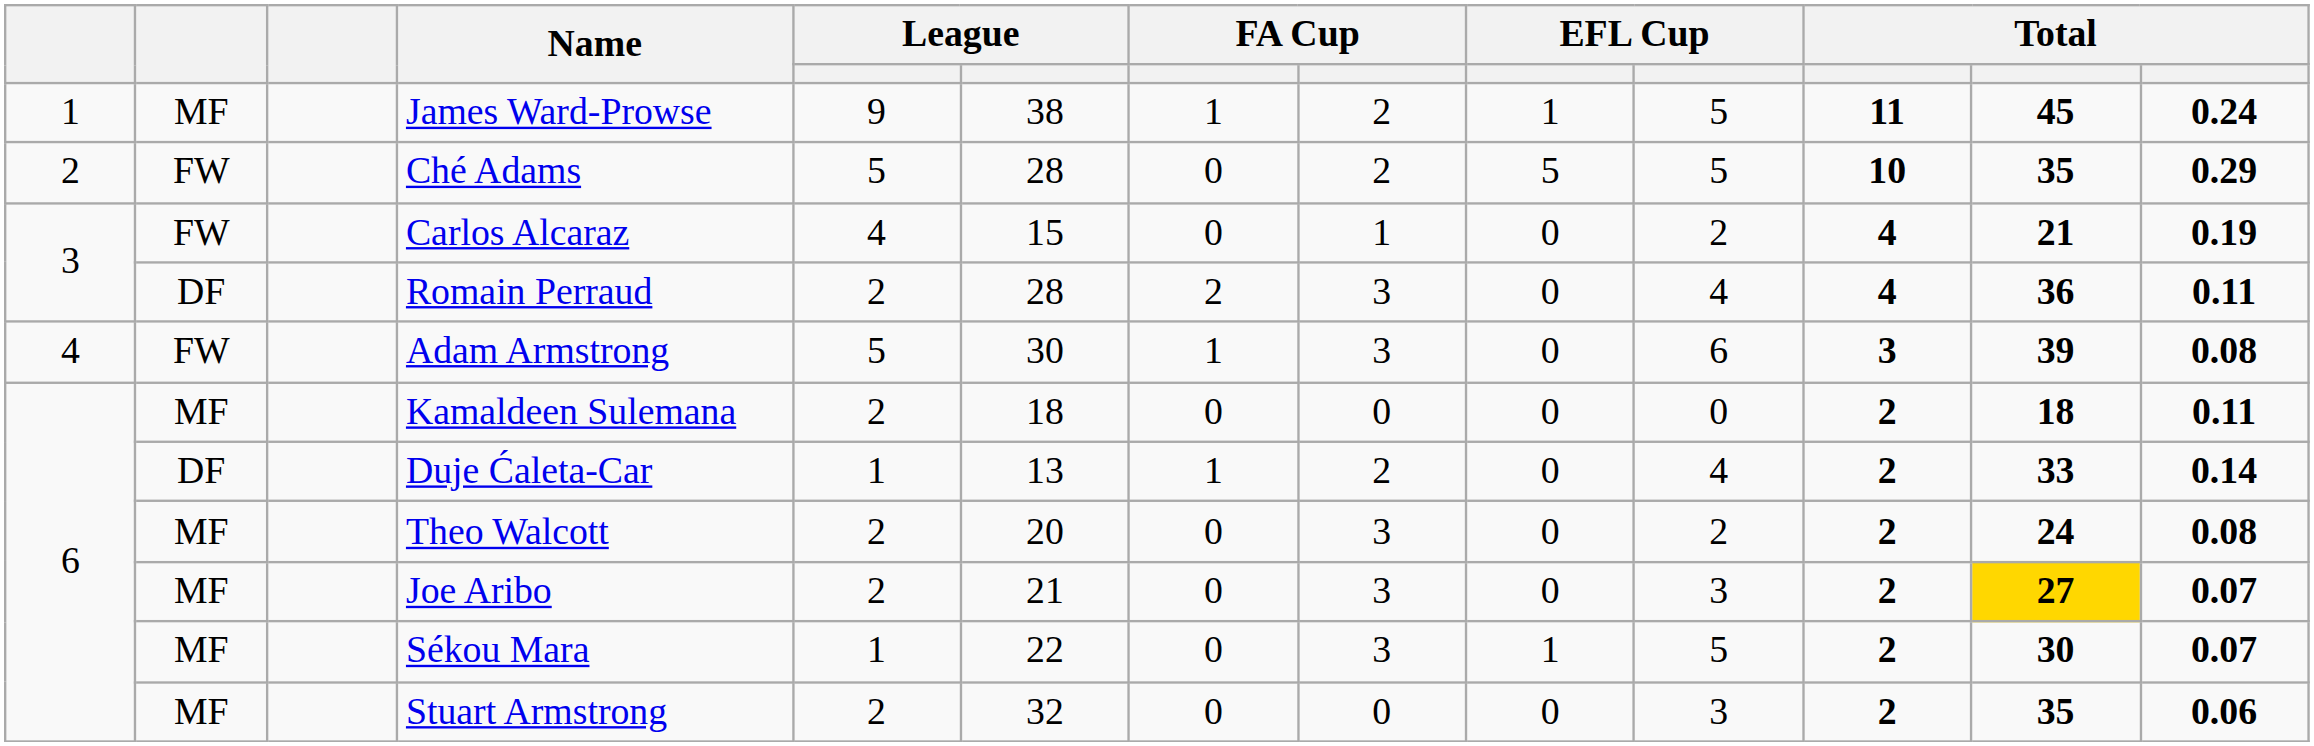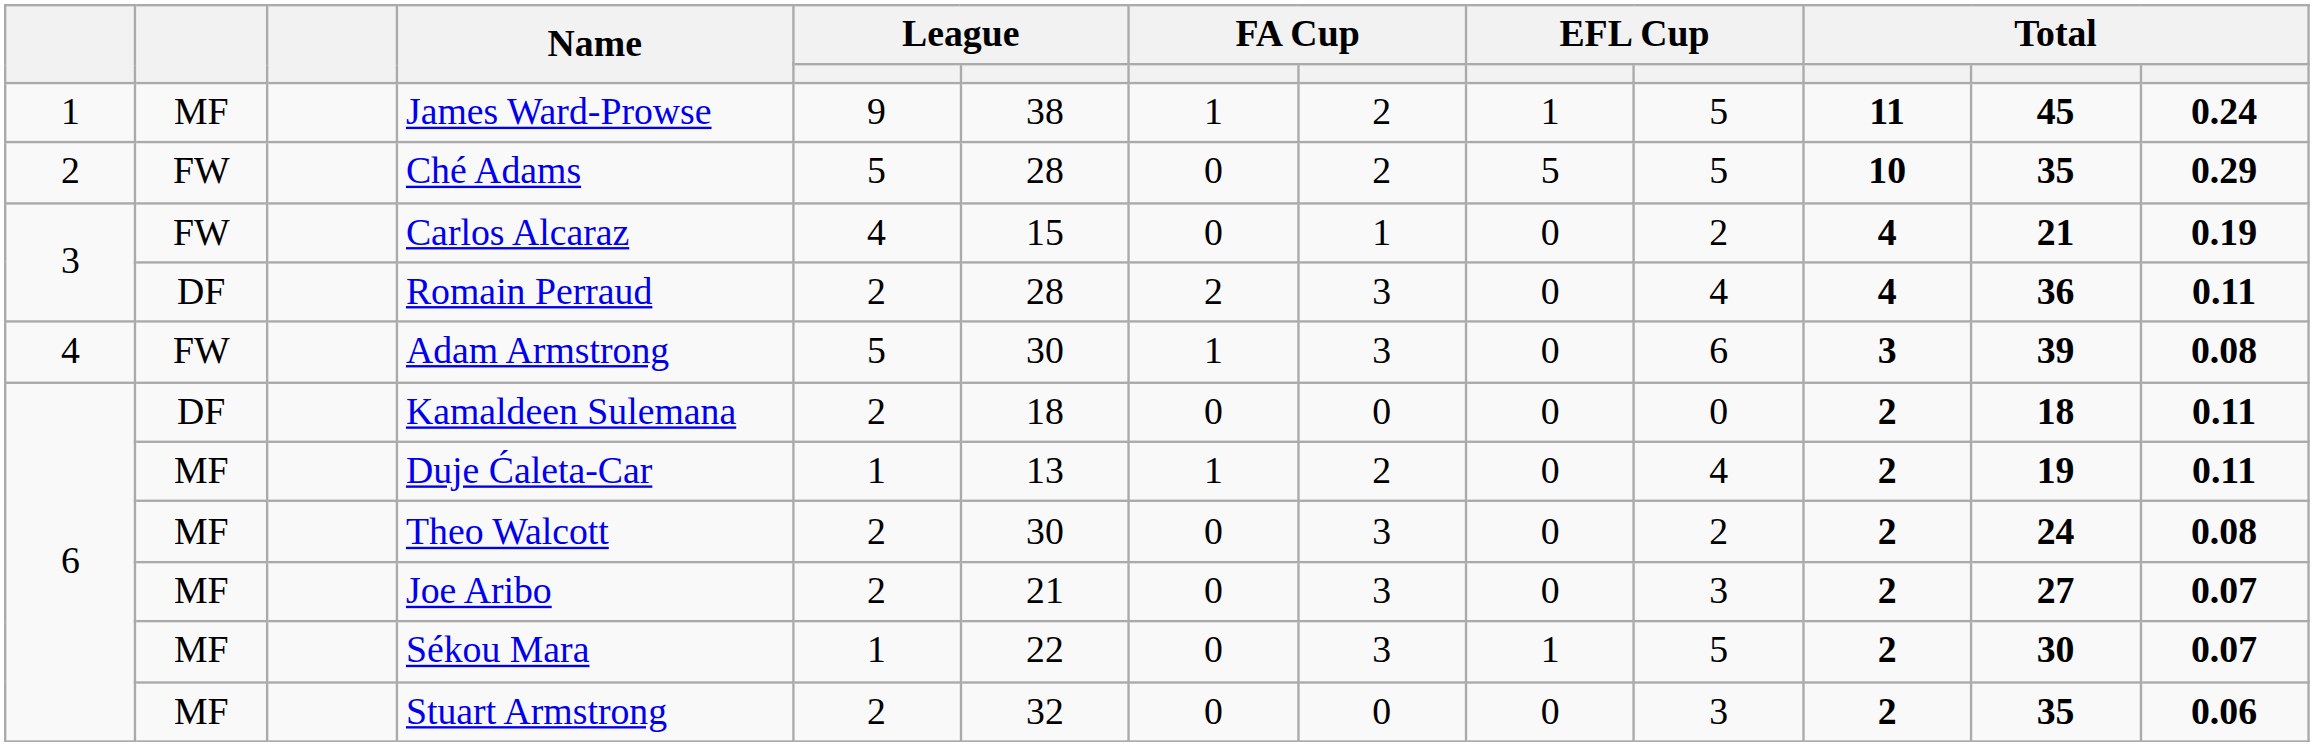Kamaldeen Sulemana | column 2: MF -> DF
Duje Ćaleta-Car | column 2: DF -> MF
Duje Ćaleta-Car | column 12: 33 -> 19
Duje Ćaleta-Car | column 13: 0.14 -> 0.11
Theo Walcott | column 6: 20 -> 30
Joe Aribo | column 12: gold background -> no background
